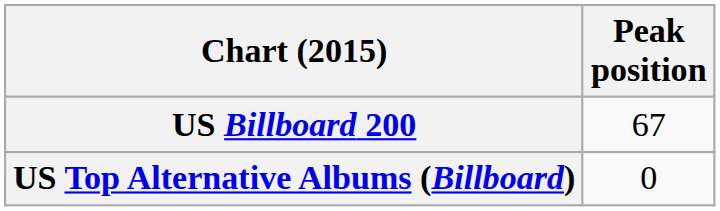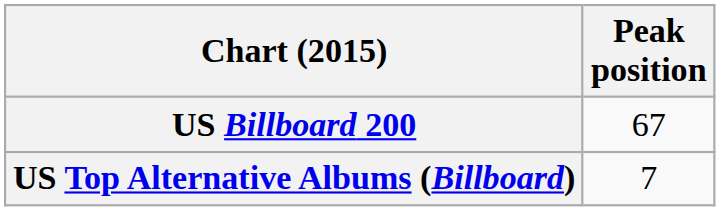US Top Alternative Albums (Billboard) | Peak position: 0 -> 7
